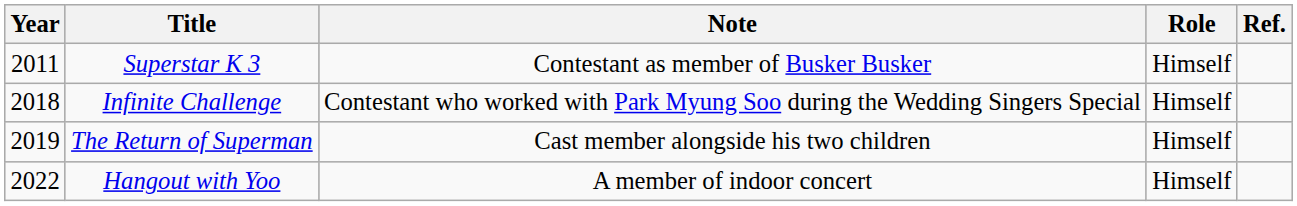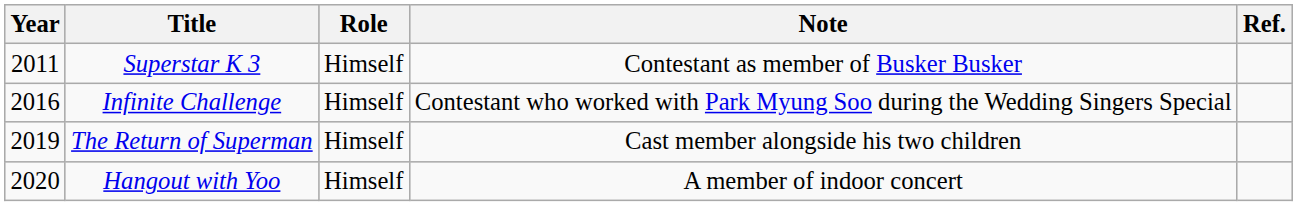columns swapped: Role <-> Note
Infinite Challenge | Year: 2018 -> 2016
Hangout with Yoo | Year: 2022 -> 2020
